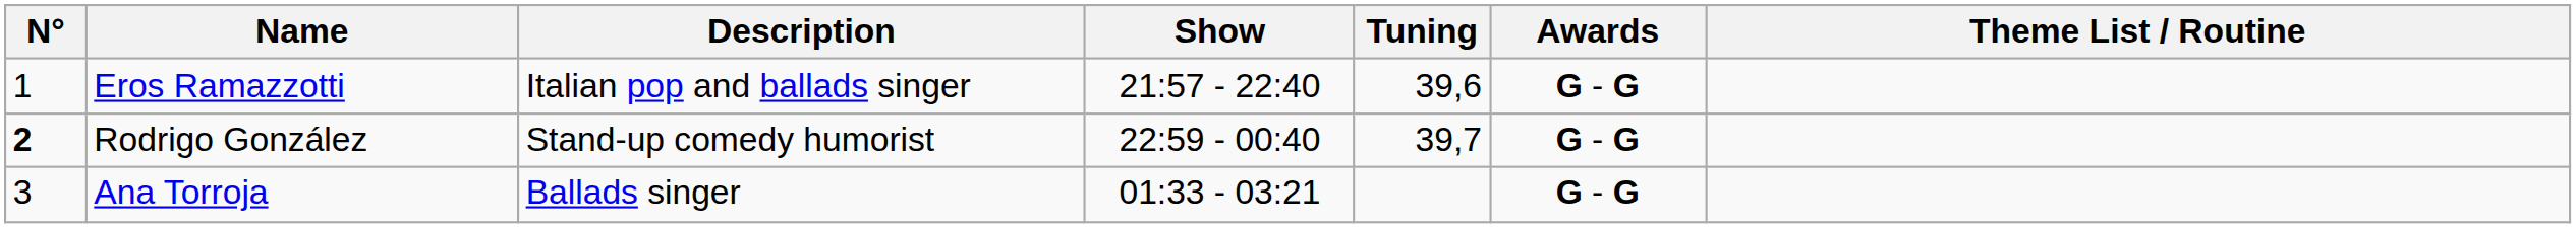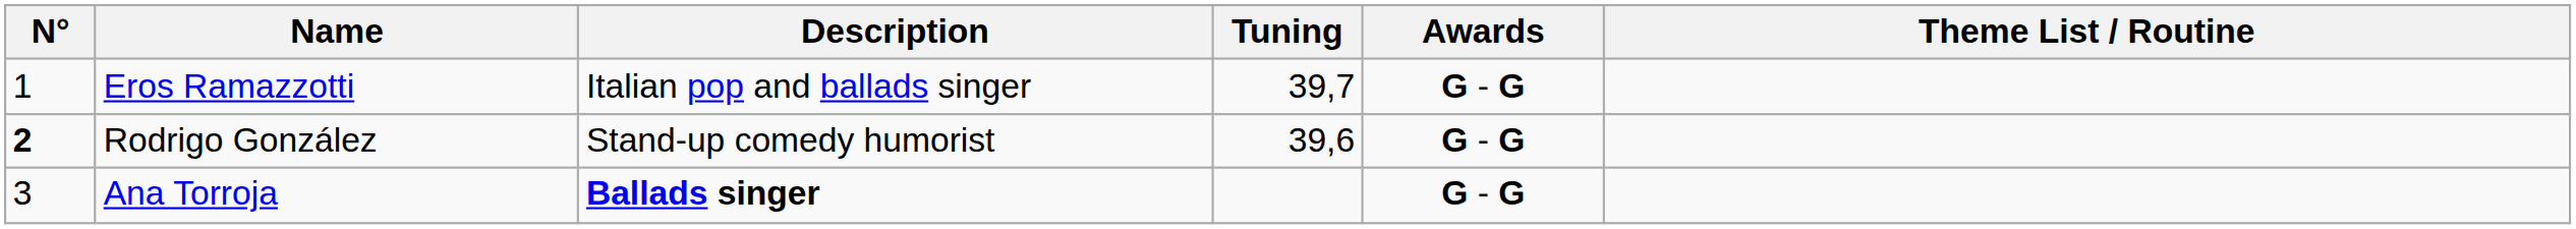- column: Show | 21:57 - 22:40 | 22:59 - 00:40 | 01:33 - 03:21
Eros Ramazzotti | Tuning: 39,6 -> 39,7
Rodrigo González | Tuning: 39,7 -> 39,6
Ana Torroja | Description: normal -> bold
